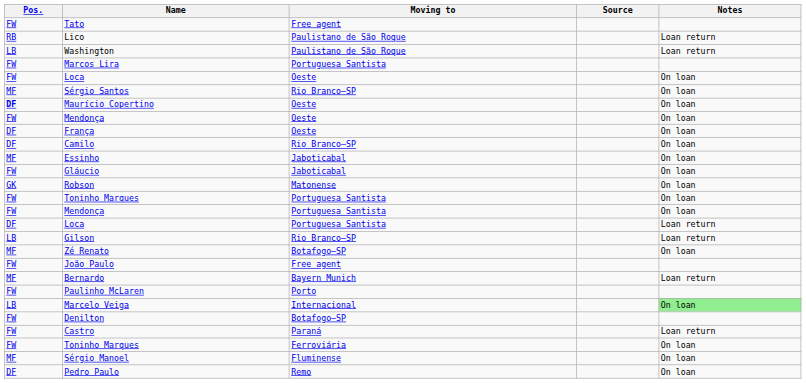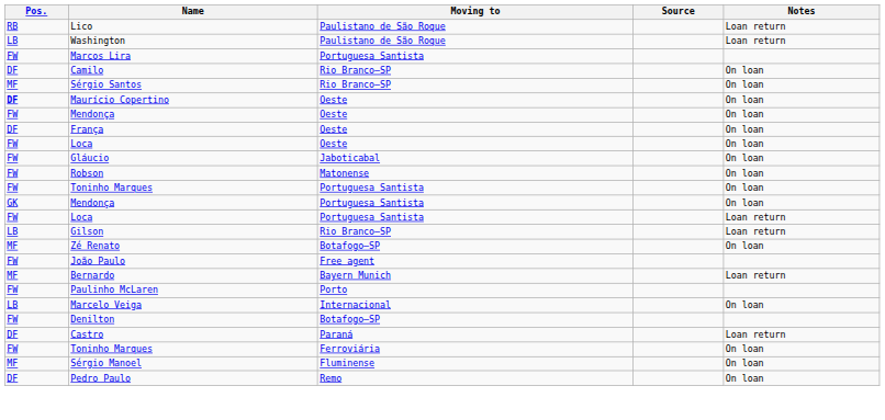- row: FW | Tato | Free agent
rows swapped: Camilo <-> Loca / Oeste
- row: MF | Essinho | Jaboticabal | On loan
Robson | Pos.: GK -> FW
Mendonça / Portuguesa Santista | Pos.: FW -> GK
Loca / Portuguesa Santista | Pos.: DF -> FW
Marcelo Veiga | Notes: lightgreen background -> no background
Castro | Pos.: FW -> DF
